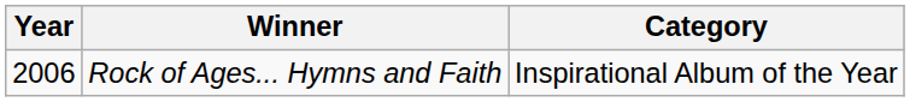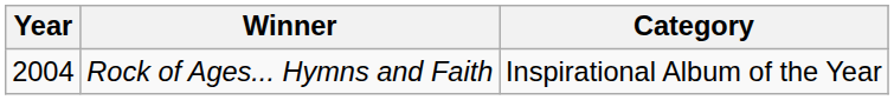Rock of Ages... Hymns and Faith | Year: 2006 -> 2004
